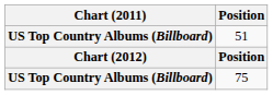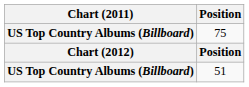rows swapped: 51 <-> 75
